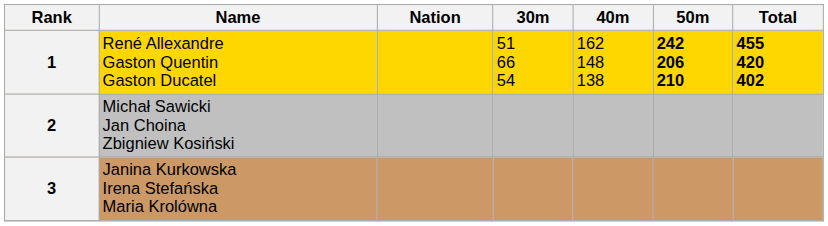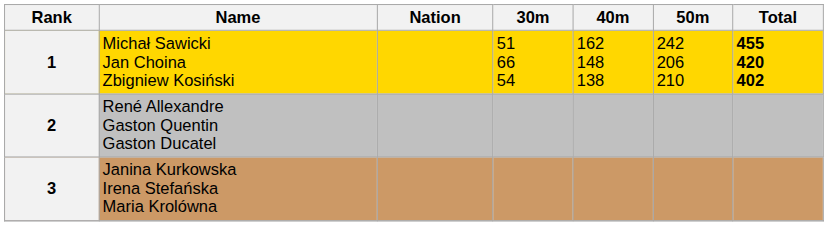1 | Name: René Allexandre Gaston Quentin Gaston Ducatel -> Michał Sawicki Jan Choina Zbigniew Kosiński
1 | 50m: bold -> normal
2 | Name: Michał Sawicki Jan Choina Zbigniew Kosiński -> René Allexandre Gaston Quentin Gaston Ducatel
